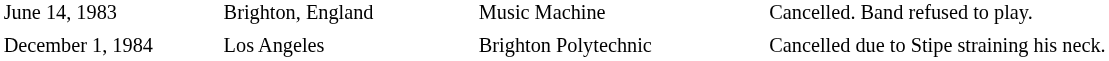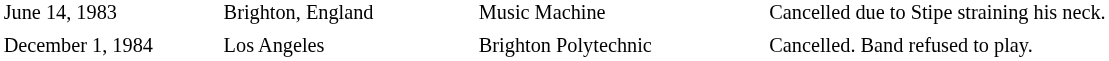June 14, 1983 | column 4: Cancelled. Band refused to play. -> Cancelled due to Stipe straining his neck.
December 1, 1984 | column 4: Cancelled due to Stipe straining his neck. -> Cancelled. Band refused to play.
